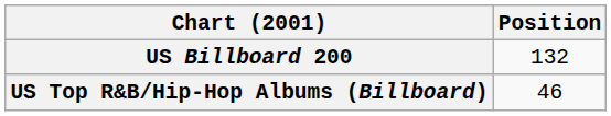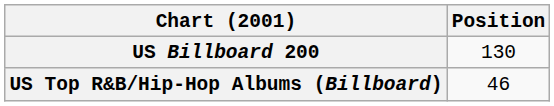US Billboard 200 | Position: 132 -> 130
